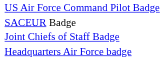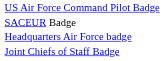rows swapped: Joint Chiefs of Staff Badge <-> Headquarters Air Force badge
